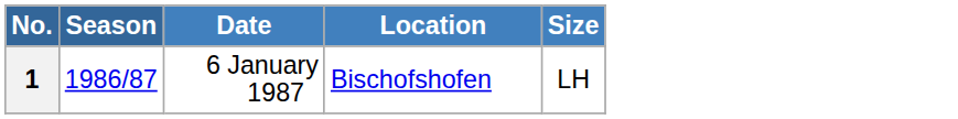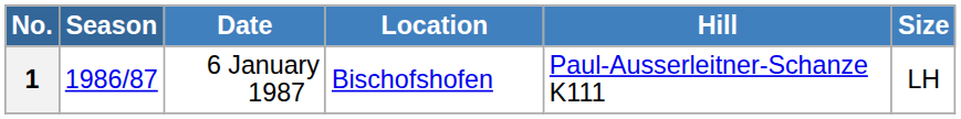+ column: Hill | Paul-Ausserleitner-Schanze K111
